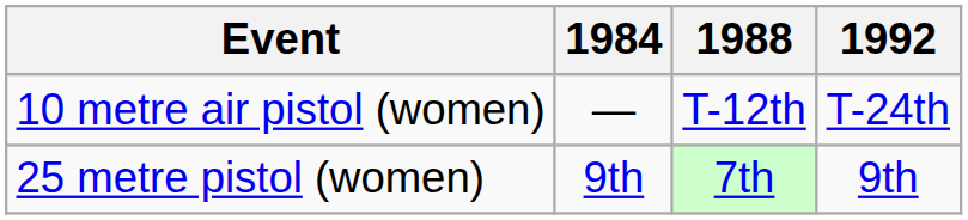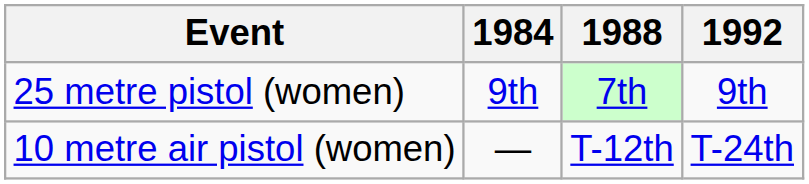rows swapped: 25 metre pistol (women) <-> 10 metre air pistol (women)
